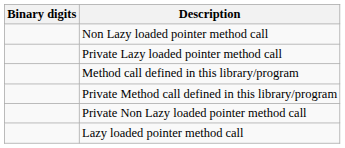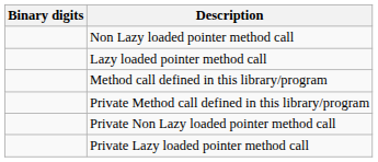rows swapped: Lazy loaded pointer method call <-> Private Lazy loaded pointer method call
